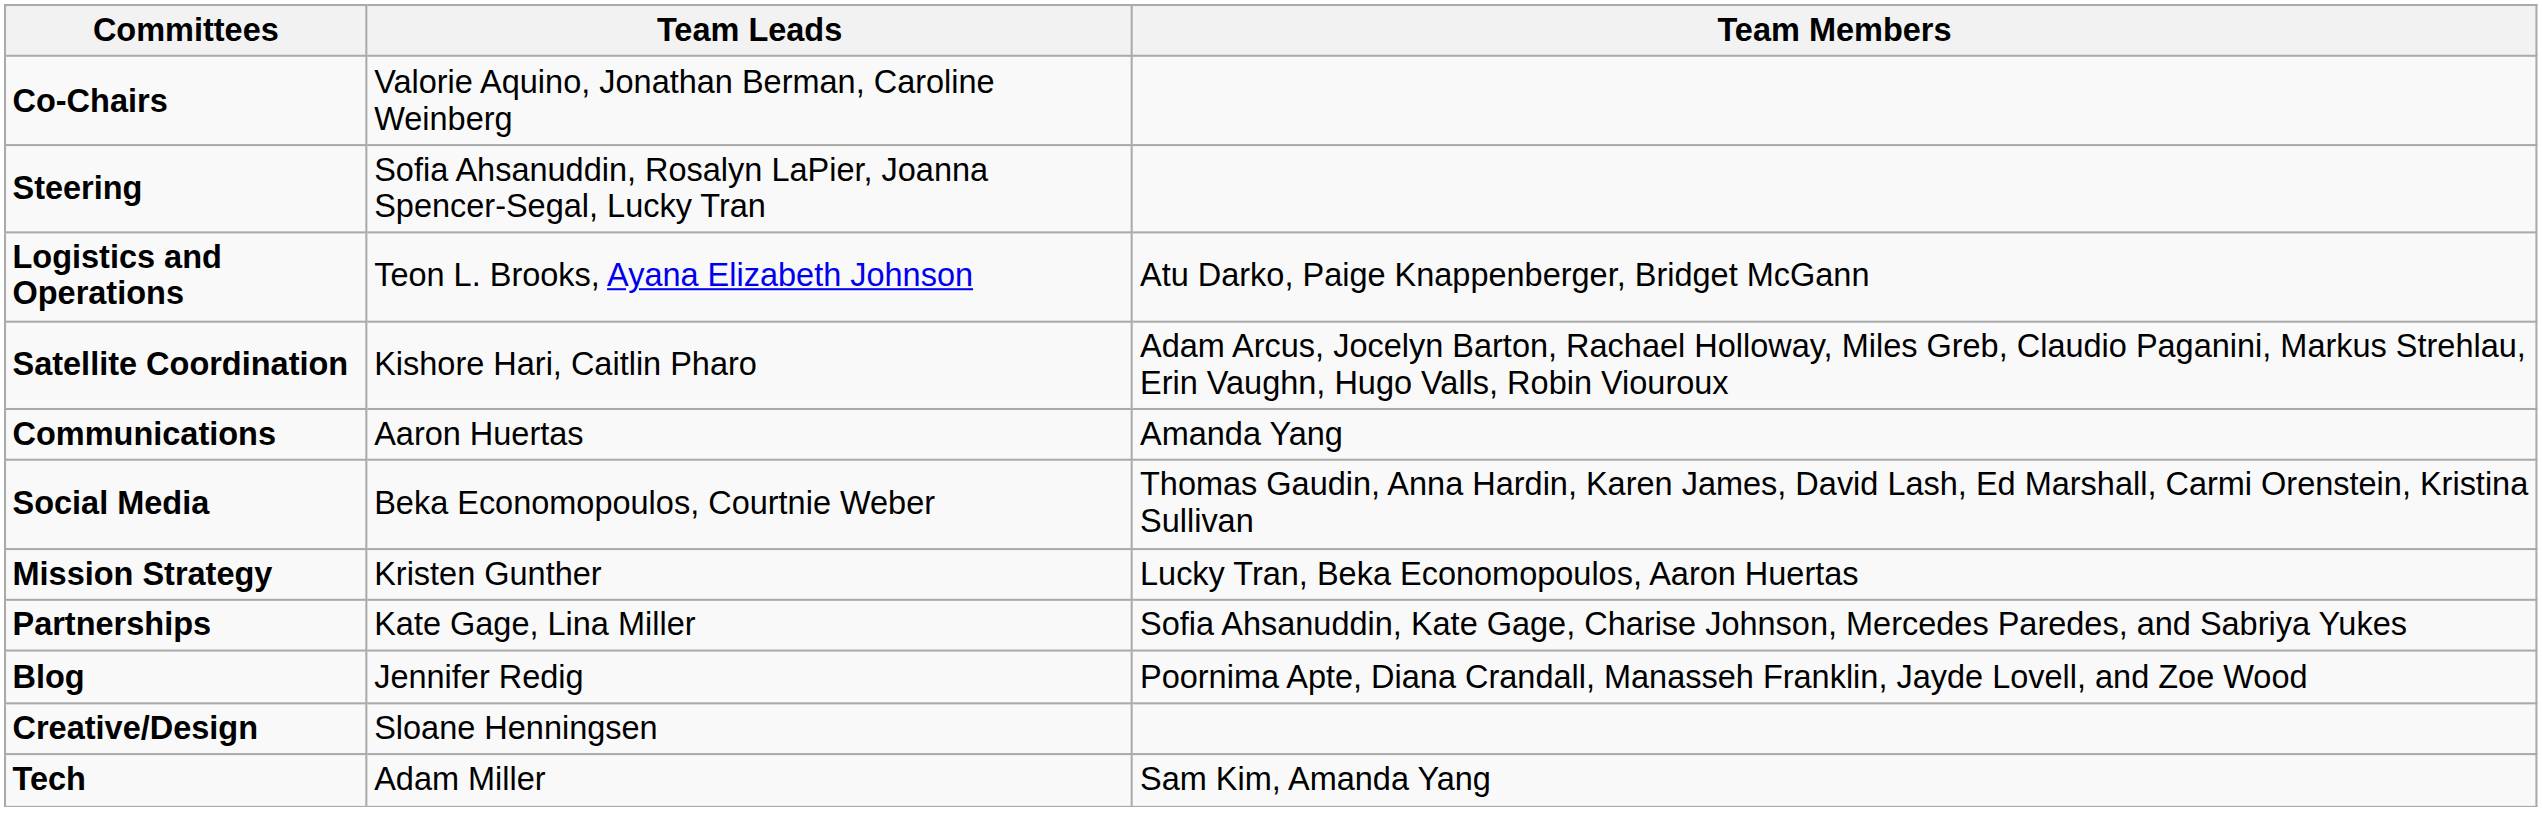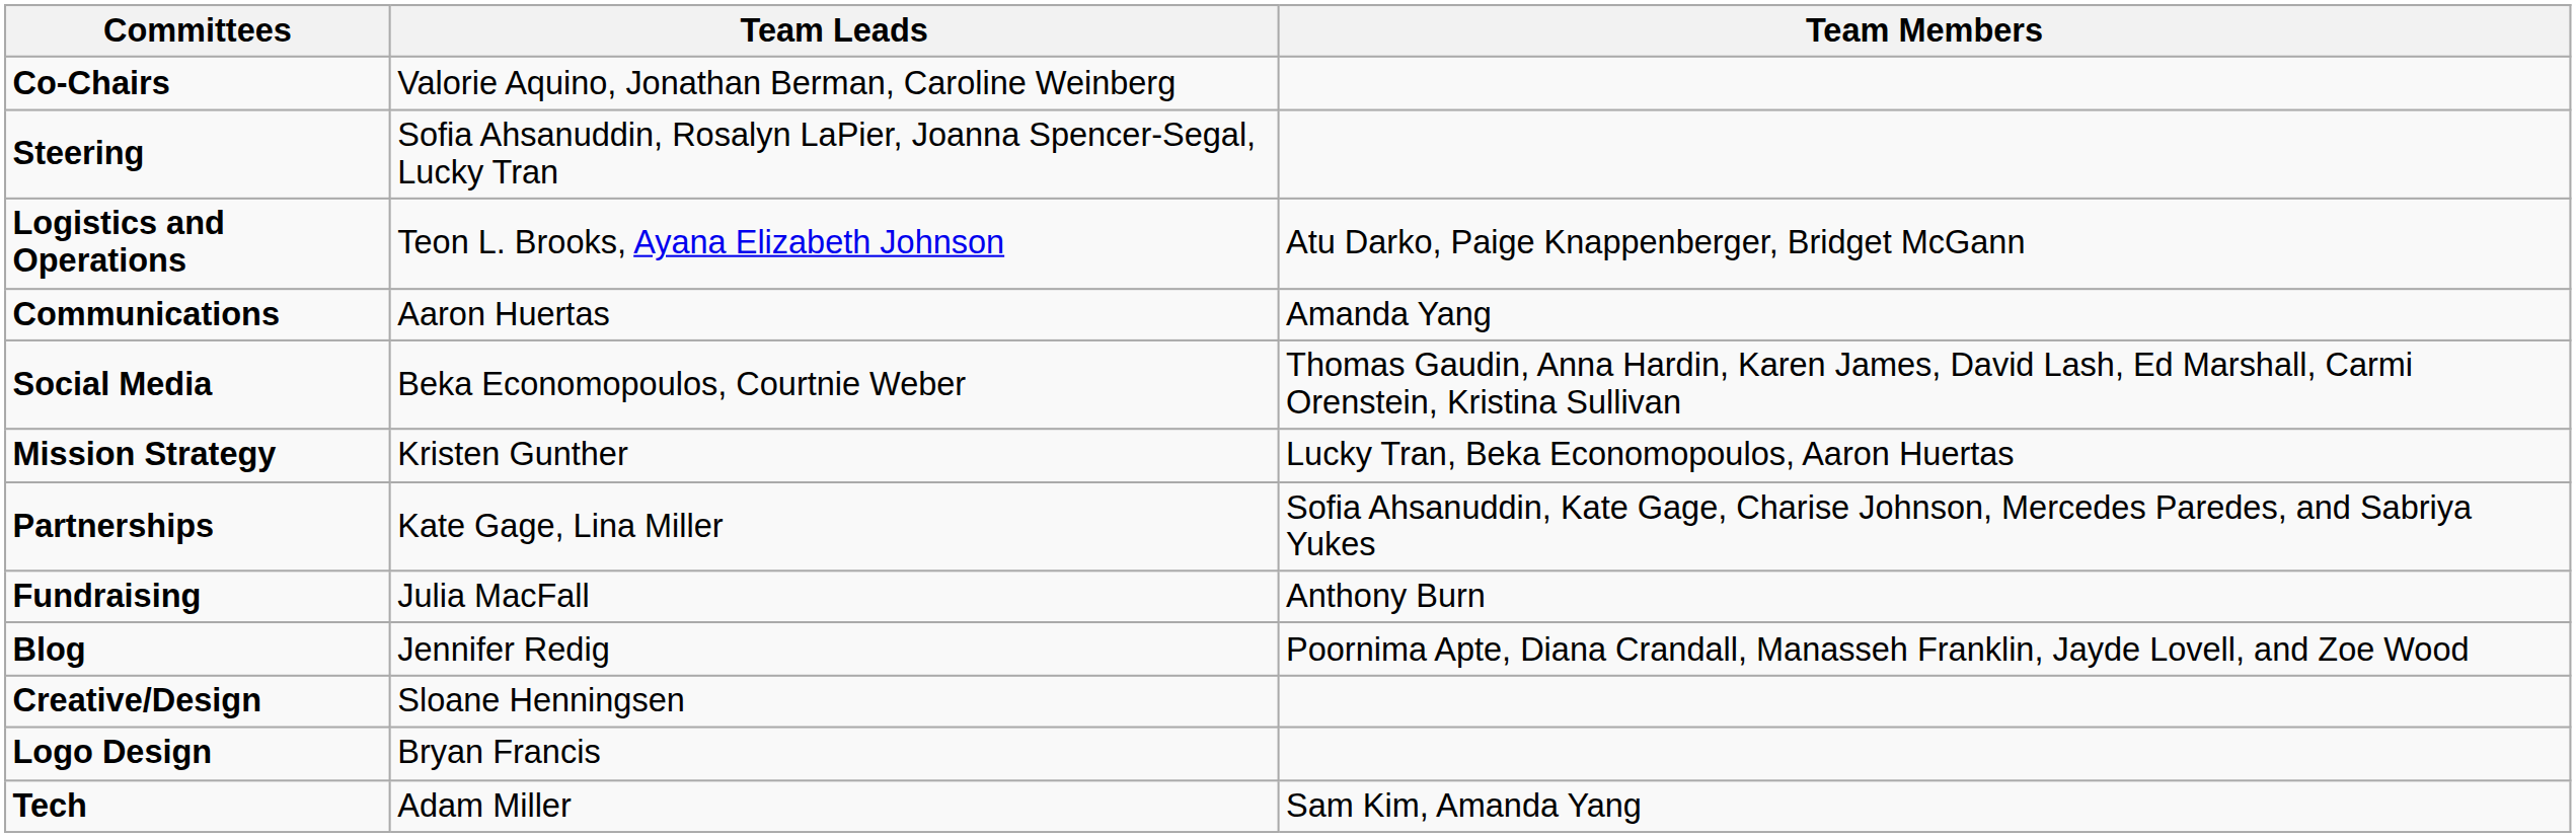- row: Satellite Coordination | Kishore Hari, Caitlin Pharo | Adam Arcus, Jocelyn Barton, Rachael Holloway, Miles Greb, Claudio Paganini, Markus Strehlau, Erin Vaughn, Hugo Valls, Robin Viouroux
+ row: Fundraising | Julia MacFall | Anthony Burn
+ row: Logo Design | Bryan Francis
